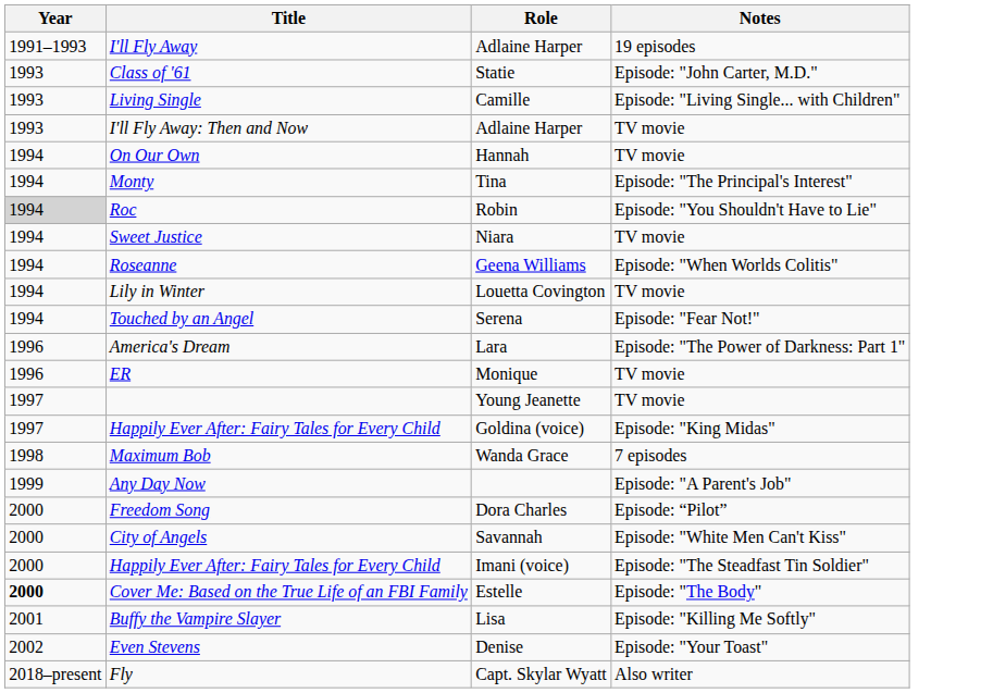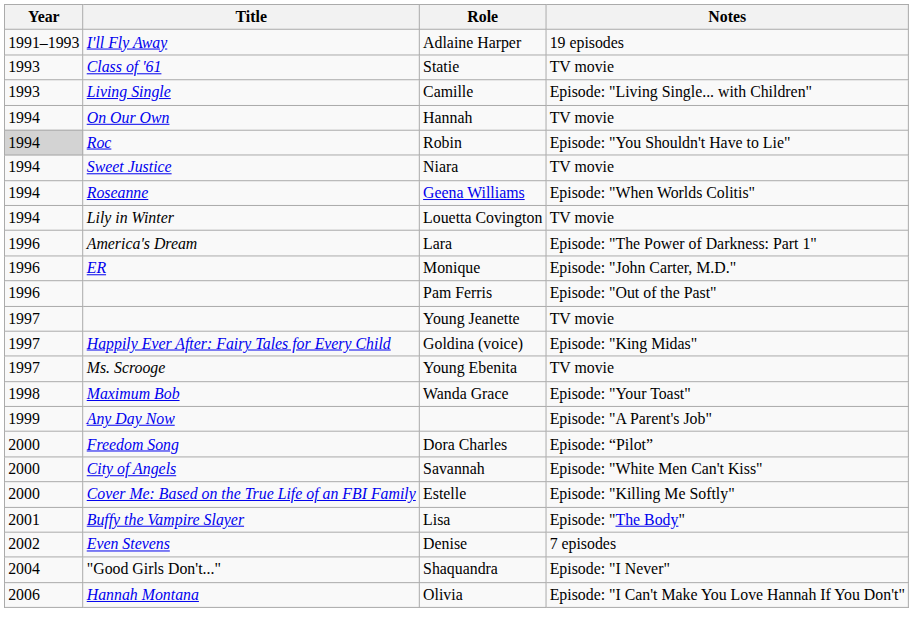Statie | Notes: Episode: "John Carter, M.D." -> TV movie
- row: 1993 | I'll Fly Away: Then and Now | Adlaine Harper | TV movie
- row: 1994 | Monty | Tina | Episode: "The Principal's Interest"
- row: 1994 | Touched by an Angel | Serena | Episode: "Fear Not!"
Monique | Notes: TV movie -> Episode: "John Carter, M.D."
+ row: 1996 | Pam Ferris | Episode: "Out of the Past"
+ row: 1997 | Ms. Scrooge | Young Ebenita | TV movie
Wanda Grace | Notes: 7 episodes -> Episode: "Your Toast"
- row: 2000 | Happily Ever After: Fairy Tales for Every Child | Imani (voice) | Episode: "The Steadfast Tin Soldier"
Estelle | Year: bold -> normal
Estelle | Notes: Episode: "The Body" -> Episode: "Killing Me Softly"
Lisa | Notes: Episode: "Killing Me Softly" -> Episode: "The Body"
Denise | Notes: Episode: "Your Toast" -> 7 episodes
+ row: 2004 | "Good Girls Don't..." | Shaquandra | Episode: "I Never"
+ row: 2006 | Hannah Montana | Olivia | Episode: "I Can't Make You Love Hannah If You Don't"
- row: 2018–present | Fly | Capt. Skylar Wyatt | Also writer
